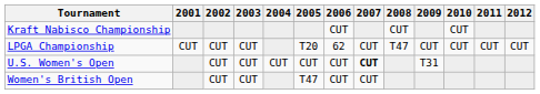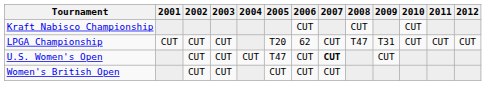LPGA Championship | 2009: CUT -> T31
U.S. Women's Open | 2005: CUT -> T47
U.S. Women's Open | 2009: T31 -> CUT
Women's British Open | 2005: T47 -> CUT
